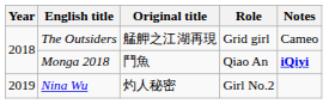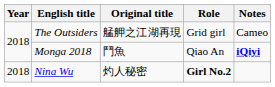Nina Wu | Year: 2019 -> 2018
Nina Wu | Role: normal -> bold
